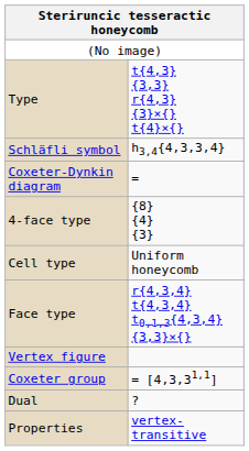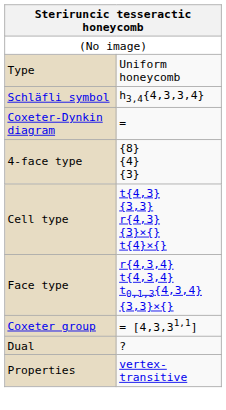Type | column 2: t{4,3} {3,3} r{4,3} {3}×{} t{4}×{} -> Uniform honeycomb
Cell type | column 2: Uniform honeycomb -> t{4,3} {3,3} r{4,3} {3}×{} t{4}×{}
- row: Vertex figure
